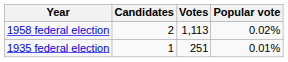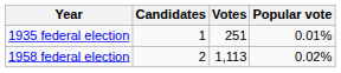rows swapped: 1935 federal election <-> 1958 federal election
